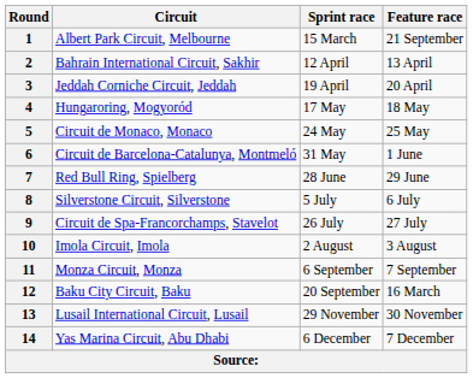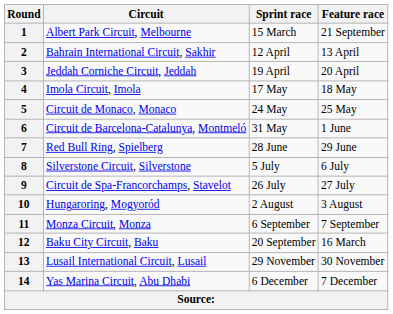4 | Circuit: Hungaroring, Mogyoród -> Imola Circuit, Imola
10 | Circuit: Imola Circuit, Imola -> Hungaroring, Mogyoród
